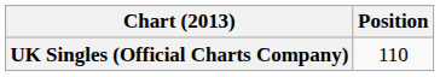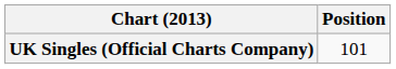UK Singles (Official Charts Company) | Position: 110 -> 101
